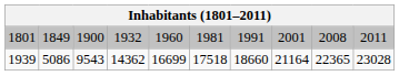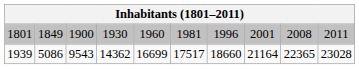1801 | column 4: 1932 -> 1930
1801 | column 7: 1991 -> 1996
1939 | column 6: 17518 -> 17517
